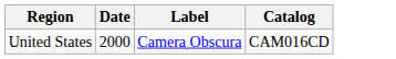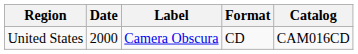+ column: Format | CD
